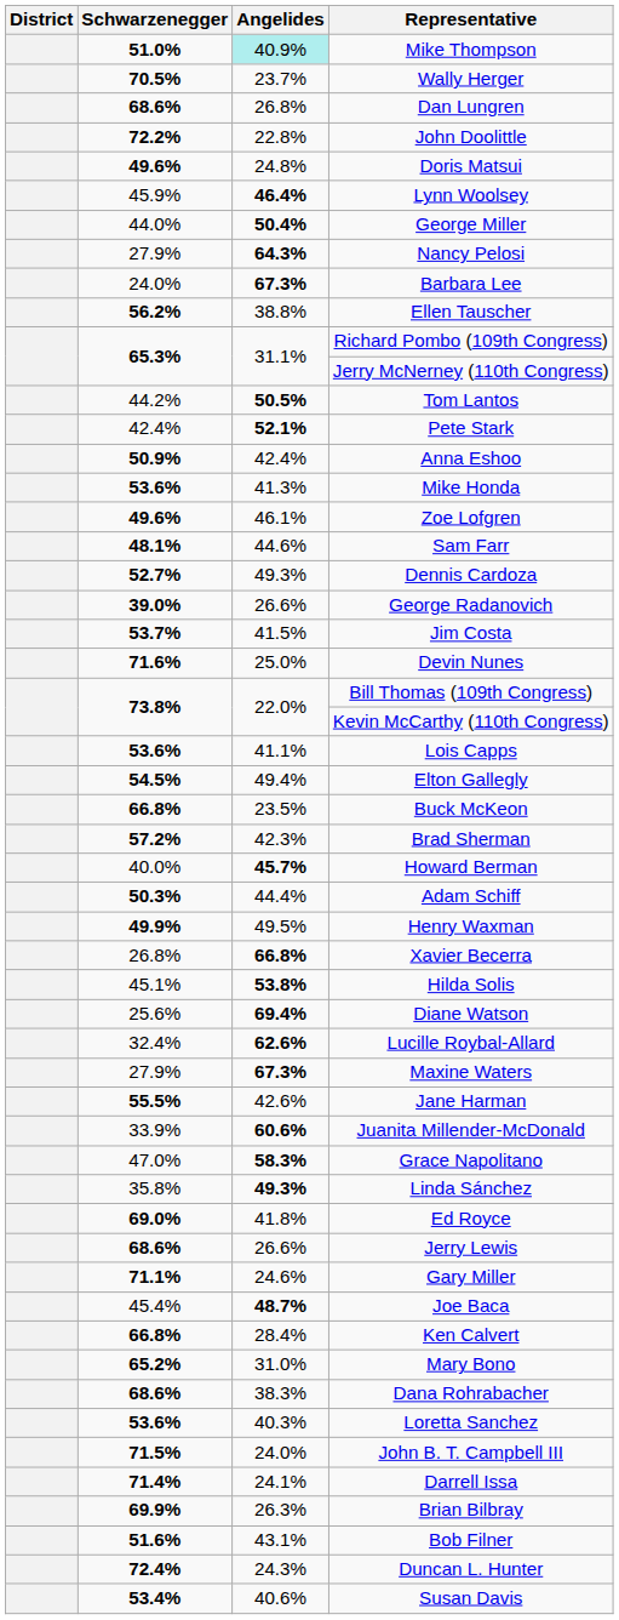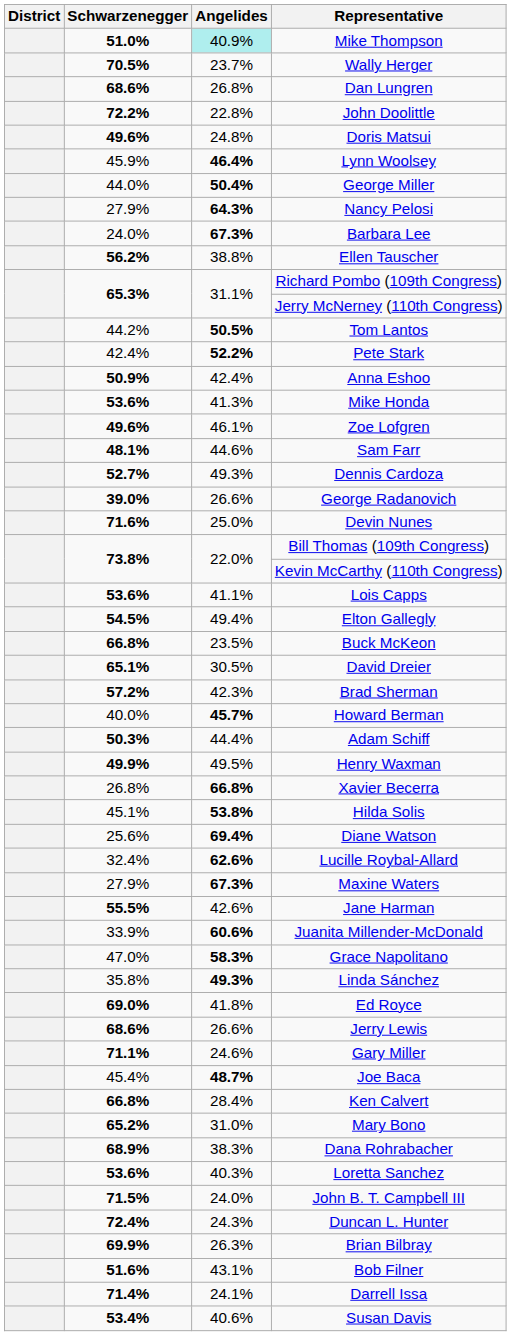Pete Stark | Angelides: 52.1% -> 52.2%
- row: 53.7% | 41.5% | Jim Costa
+ row: 65.1% | 30.5% | David Dreier
Dana Rohrabacher | Schwarzenegger: 68.6% -> 68.9%
rows swapped: Darrell Issa <-> Duncan L. Hunter
